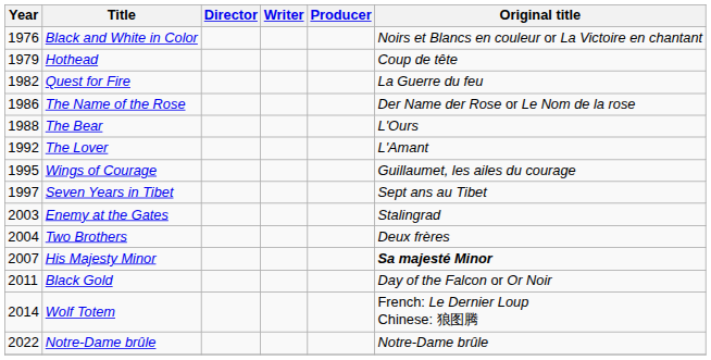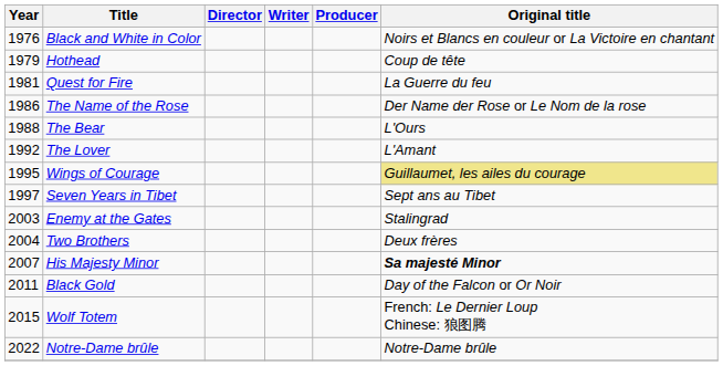Quest for Fire | Year: 1982 -> 1981
Wings of Courage | Original title: no background -> khaki background
Wolf Totem | Year: 2014 -> 2015
